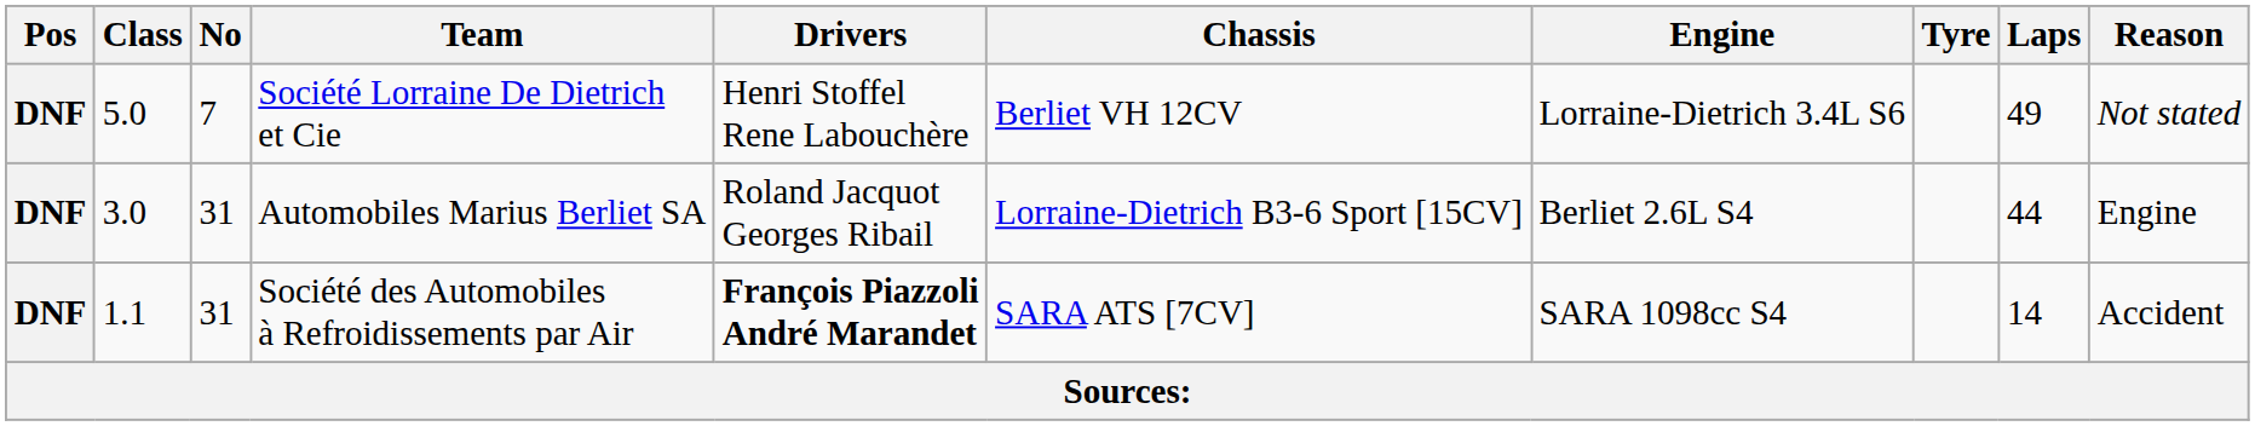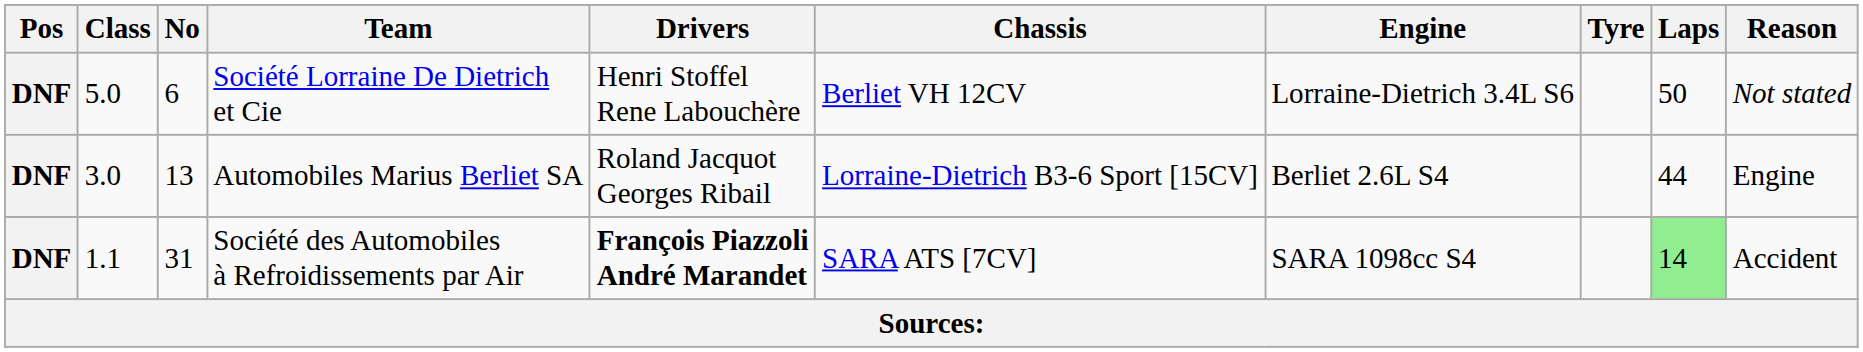Société Lorraine De Dietrich et Cie | No: 7 -> 6
Société Lorraine De Dietrich et Cie | Laps: 49 -> 50
Automobiles Marius Berliet SA | No: 31 -> 13
Société des Automobiles à Refroidissements par Air | Laps: no background -> lightgreen background
